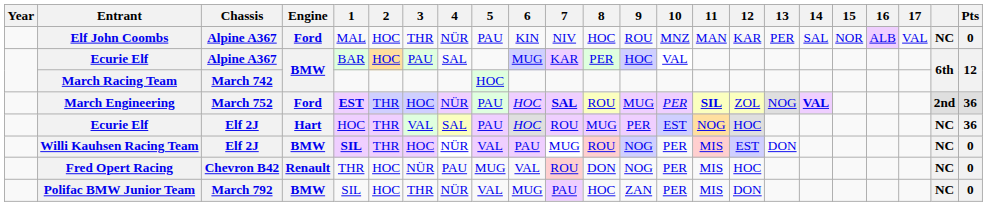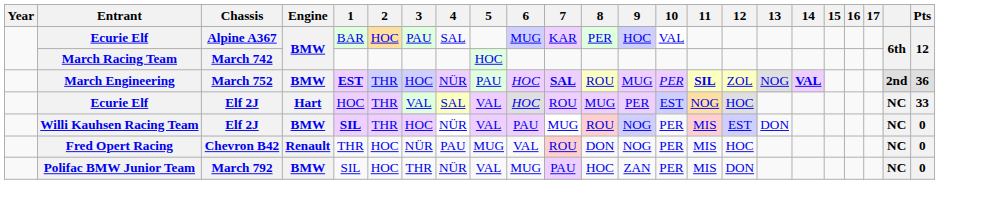- row: Elf John Coombs | Alpine A367 | Ford | MAL | HOC | THR | NÜR | PAU | KIN | NIV | HOC | ROU | MNZ | MAN | KAR | PER | SAL | NOR | ALB | VAL | NC | 0
March Engineering | Engine: Ford -> BMW
Ecurie Elf / Elf 2J | 5: PAU -> VAL
Ecurie Elf / Elf 2J | Pts: 36 -> 33
